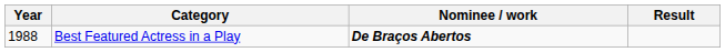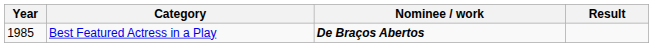Best Featured Actress in a Play | Year: 1988 -> 1985
